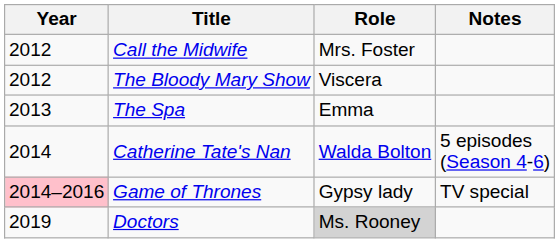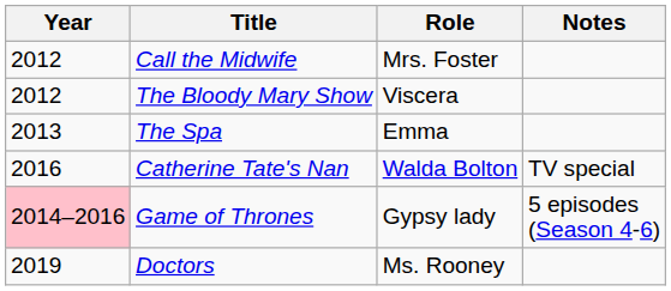Catherine Tate's Nan | Year: 2014 -> 2016
Catherine Tate's Nan | Notes: 5 episodes (Season 4-6) -> TV special
Game of Thrones | Notes: TV special -> 5 episodes (Season 4-6)
Doctors | Role: lightgrey background -> no background
